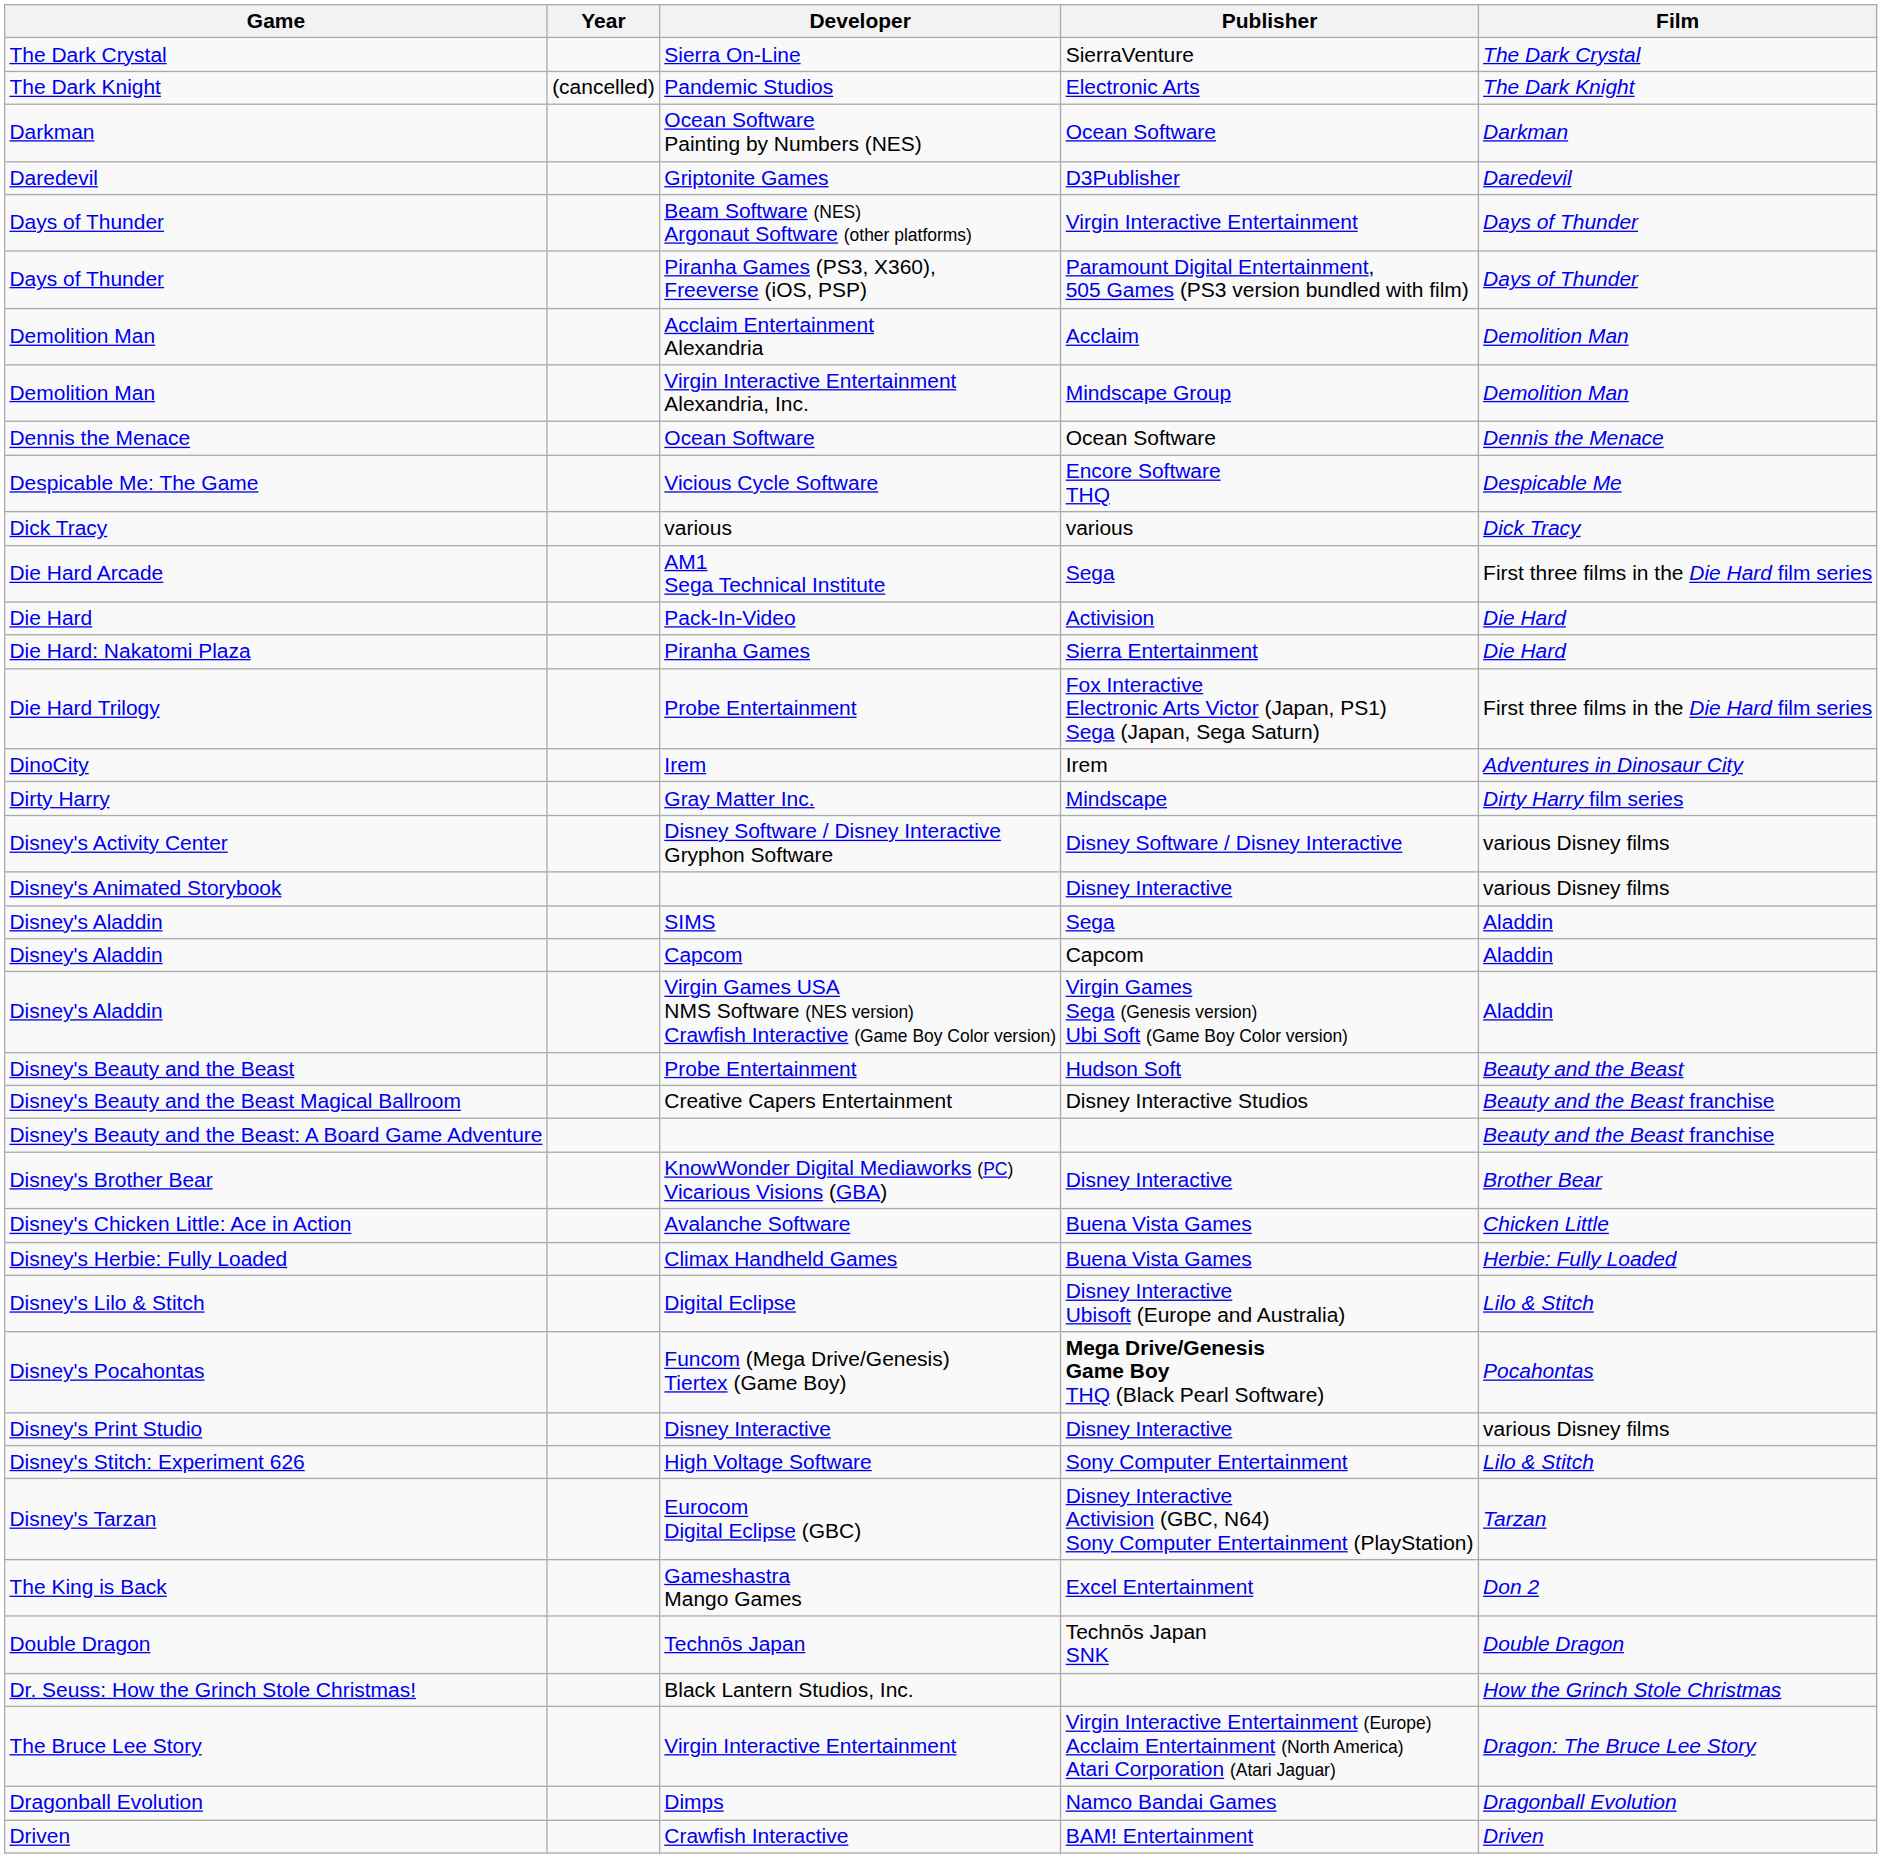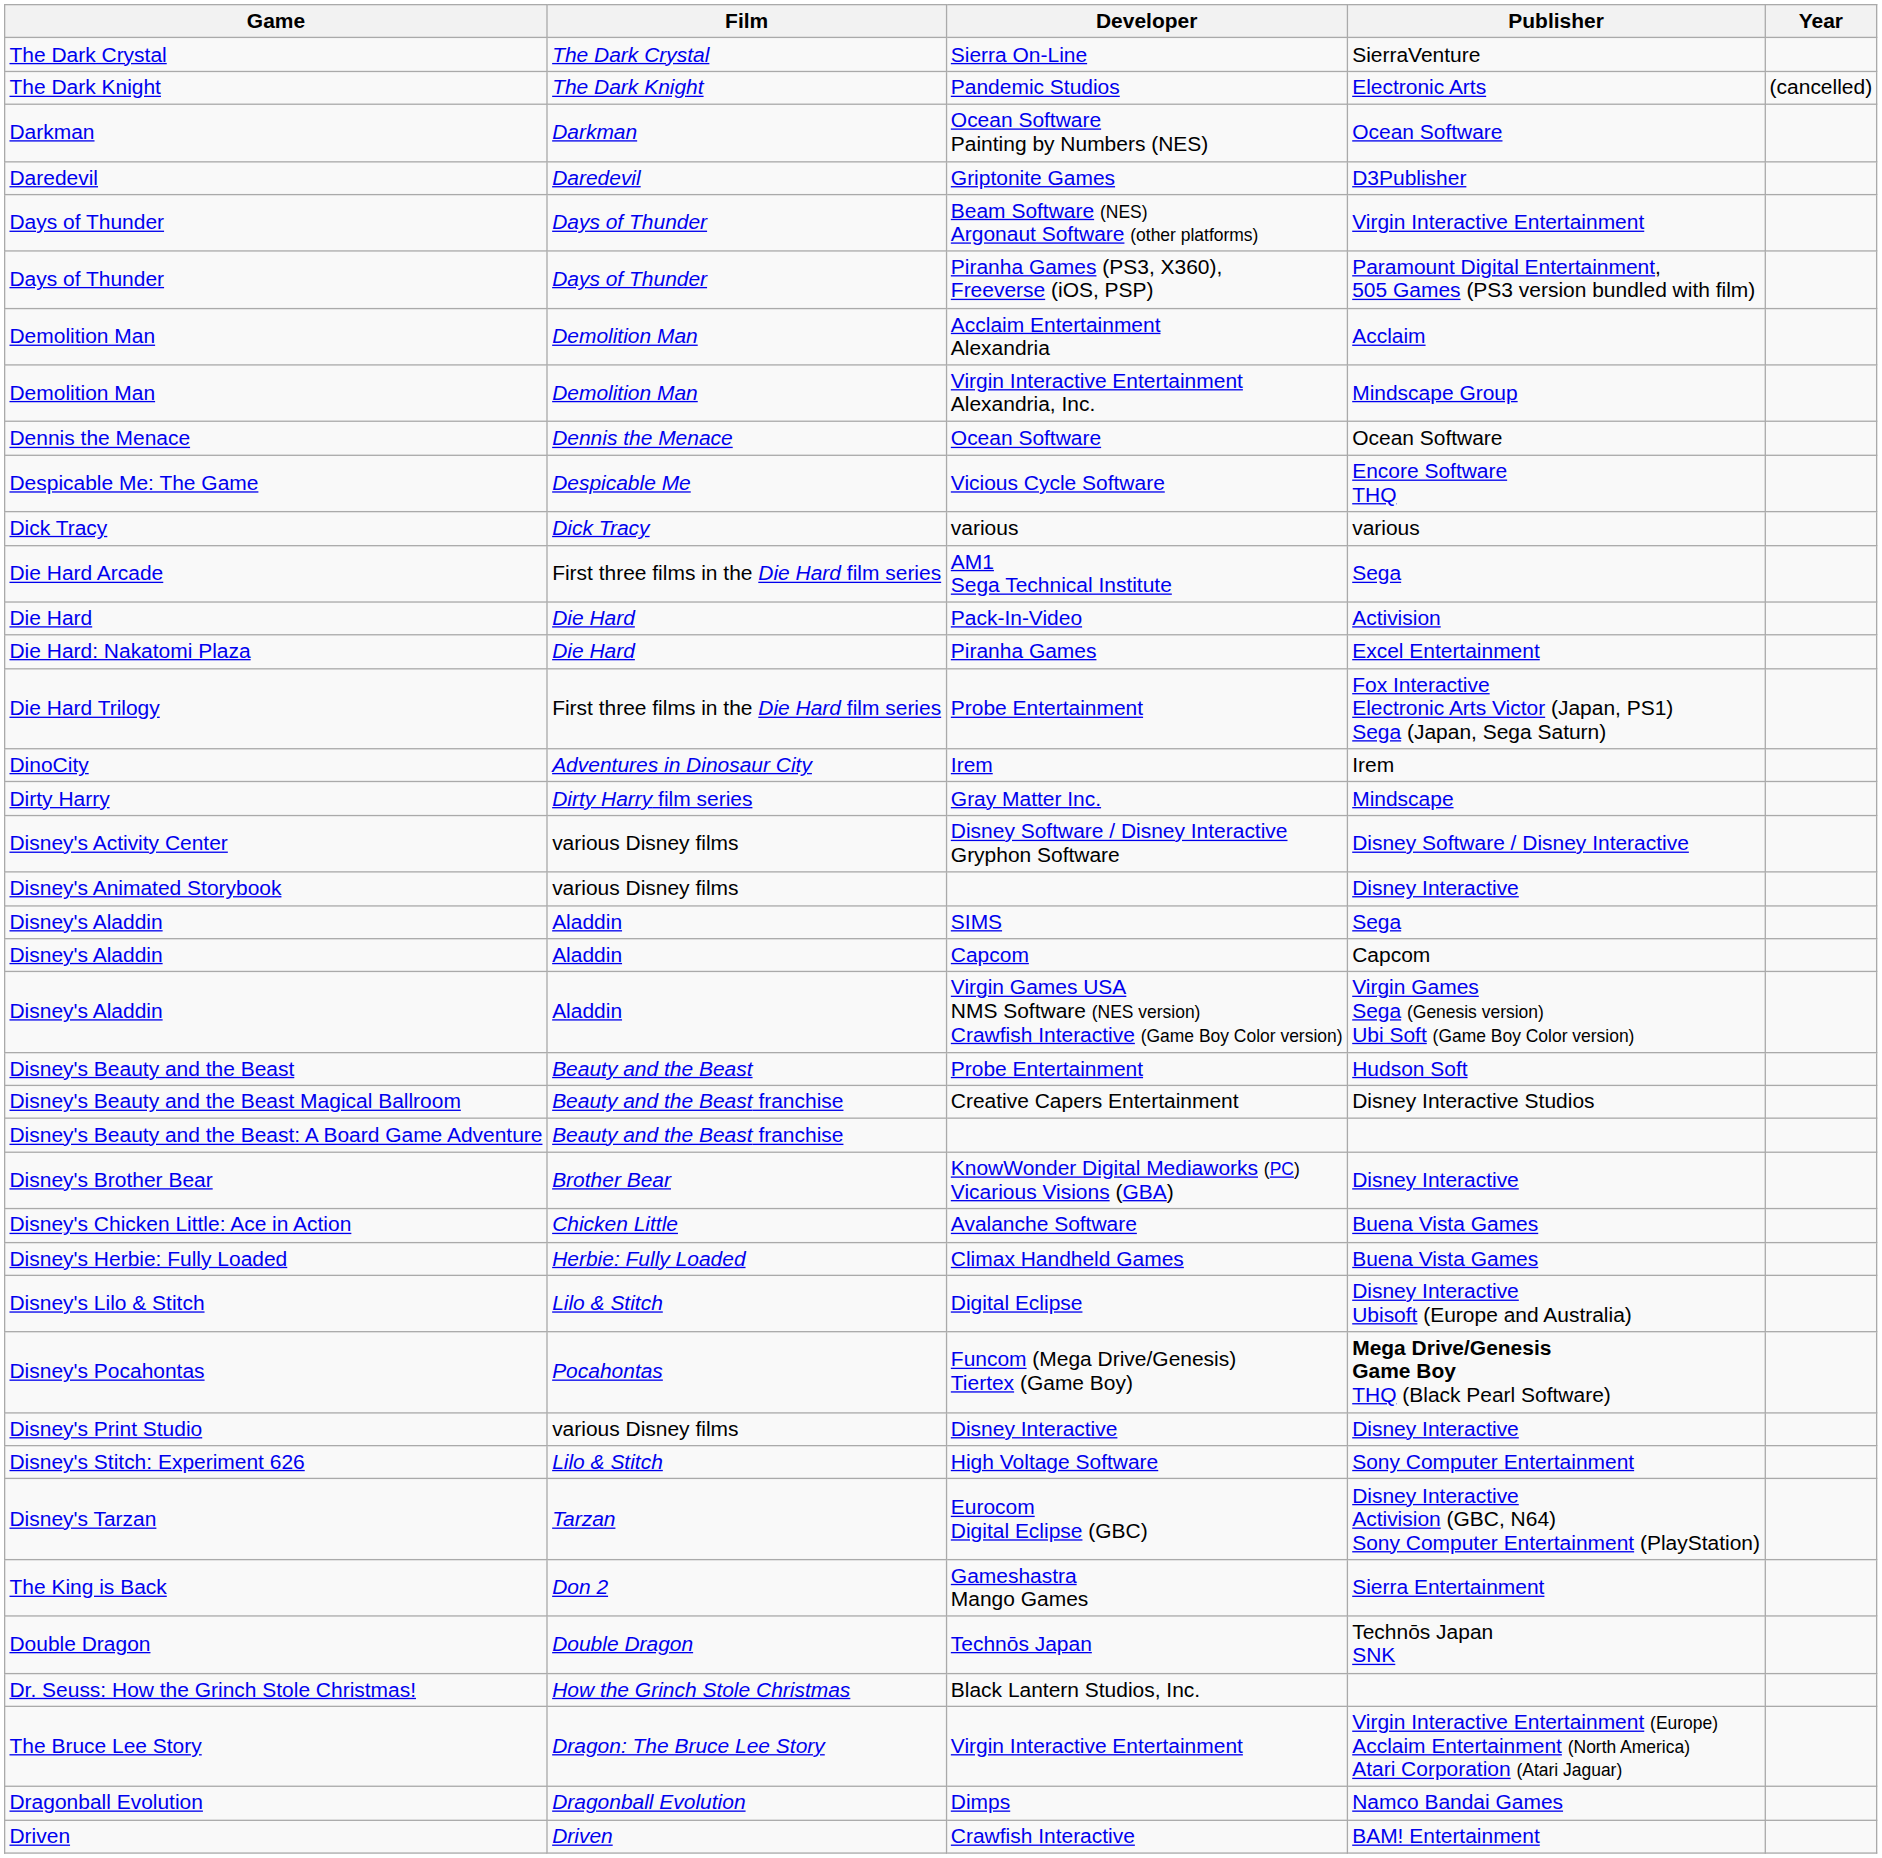columns swapped: Year <-> Film
Piranha Games | Publisher: Sierra Entertainment -> Excel Entertainment
Gameshastra Mango Games | Publisher: Excel Entertainment -> Sierra Entertainment
